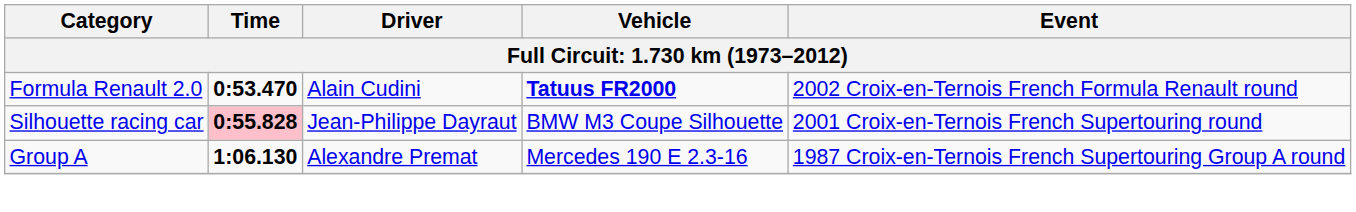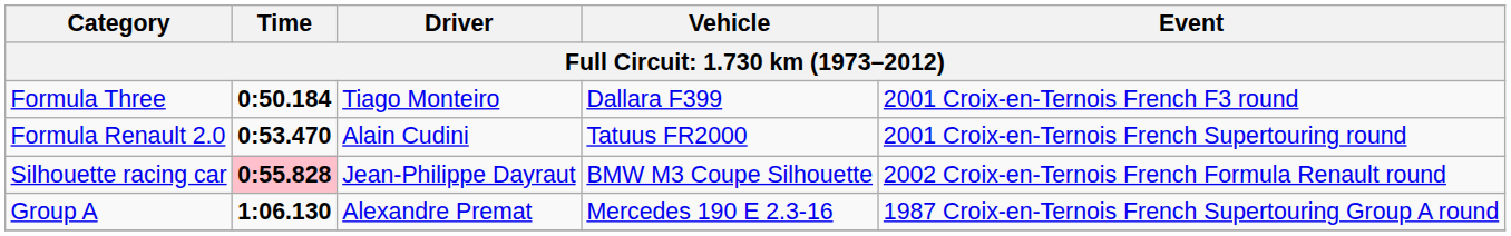+ row: Formula Three | 0:50.184 | Tiago Monteiro | Dallara F399 | 2001 Croix-en-Ternois French F3 round
Formula Renault 2.0 | Vehicle: bold -> normal
Formula Renault 2.0 | Event: 2002 Croix-en-Ternois French Formula Renault round -> 2001 Croix-en-Ternois French Supertouring round
Silhouette racing car | Event: 2001 Croix-en-Ternois French Supertouring round -> 2002 Croix-en-Ternois French Formula Renault round
